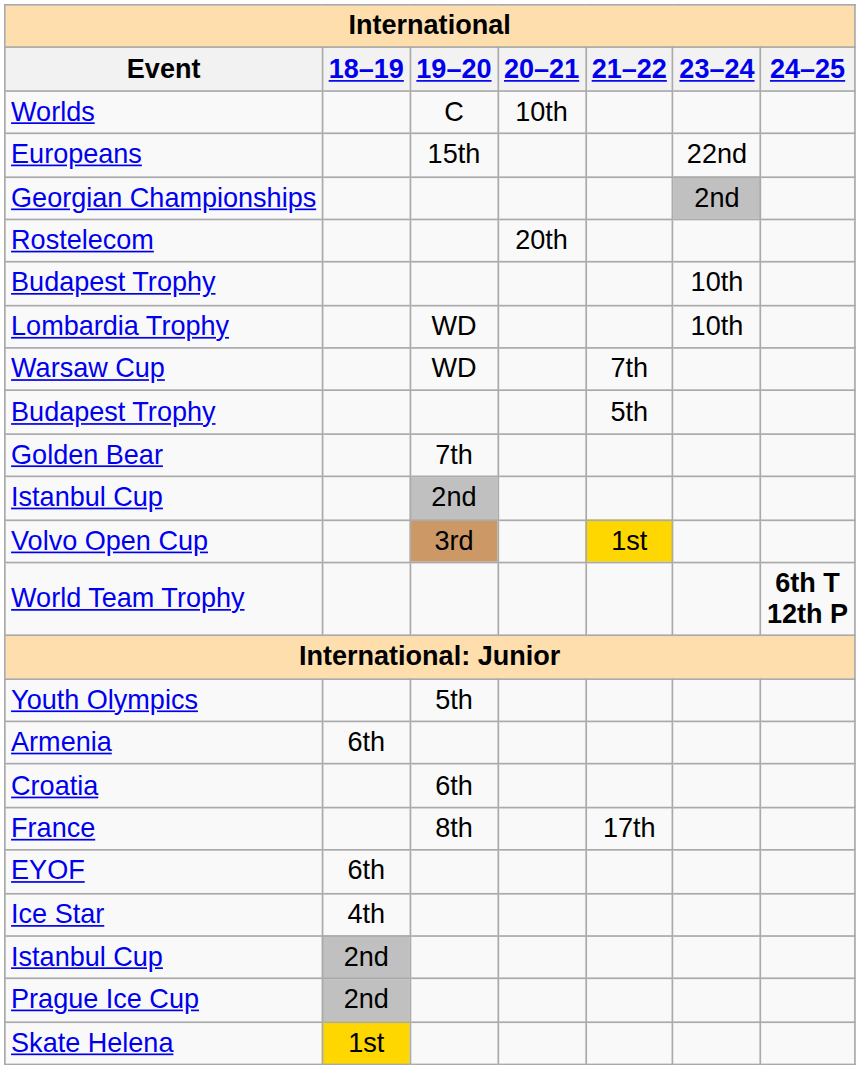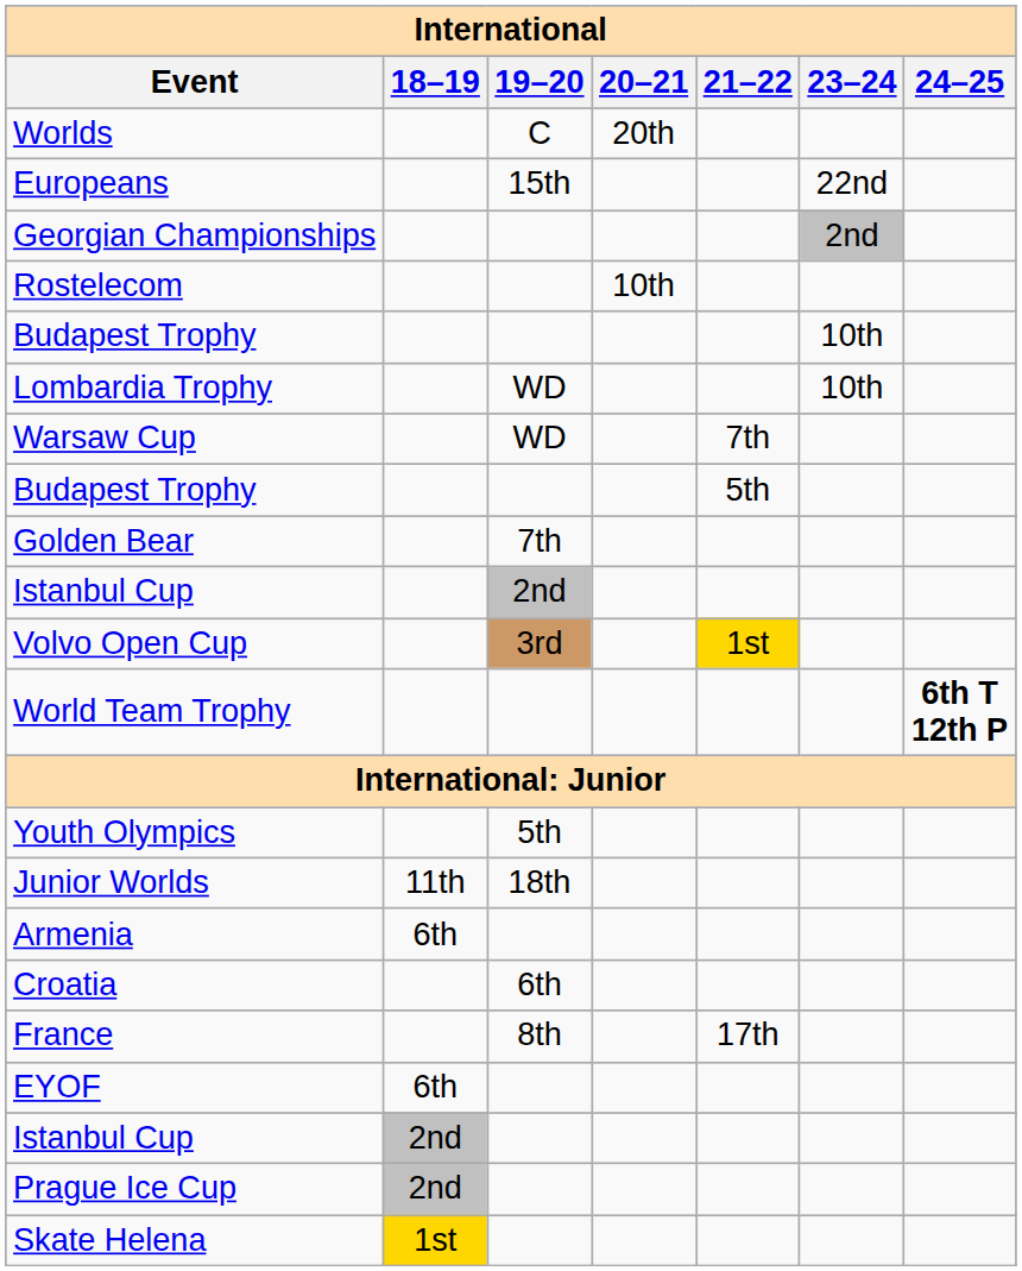Worlds | 20–21: 10th -> 20th
Rostelecom | 20–21: 20th -> 10th
+ row: Junior Worlds | 11th | 18th
- row: Ice Star | 4th
